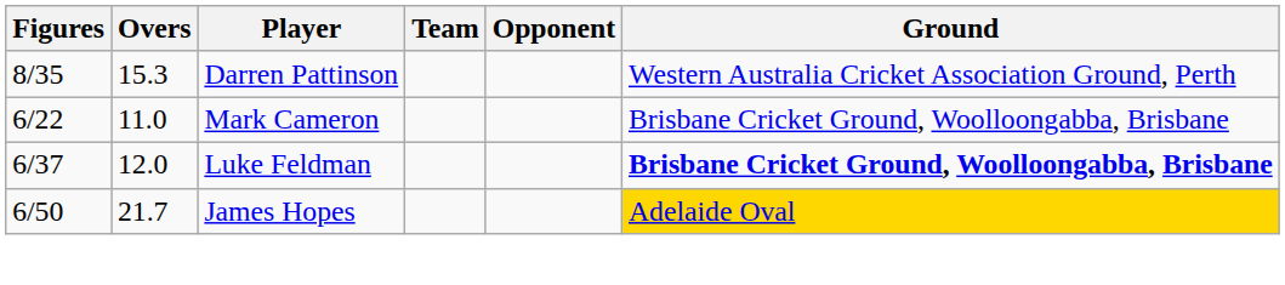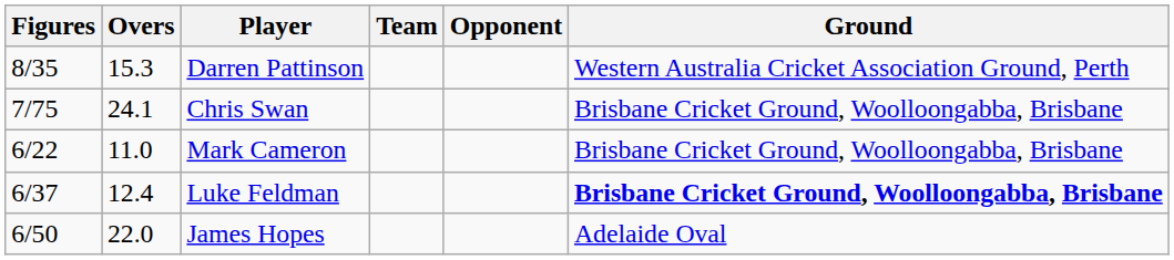+ row: 7/75 | 24.1 | Chris Swan | Brisbane Cricket Ground, Woolloongabba, Brisbane
Luke Feldman | Overs: 12.0 -> 12.4
James Hopes | Overs: 21.7 -> 22.0
James Hopes | Ground: gold background -> no background
